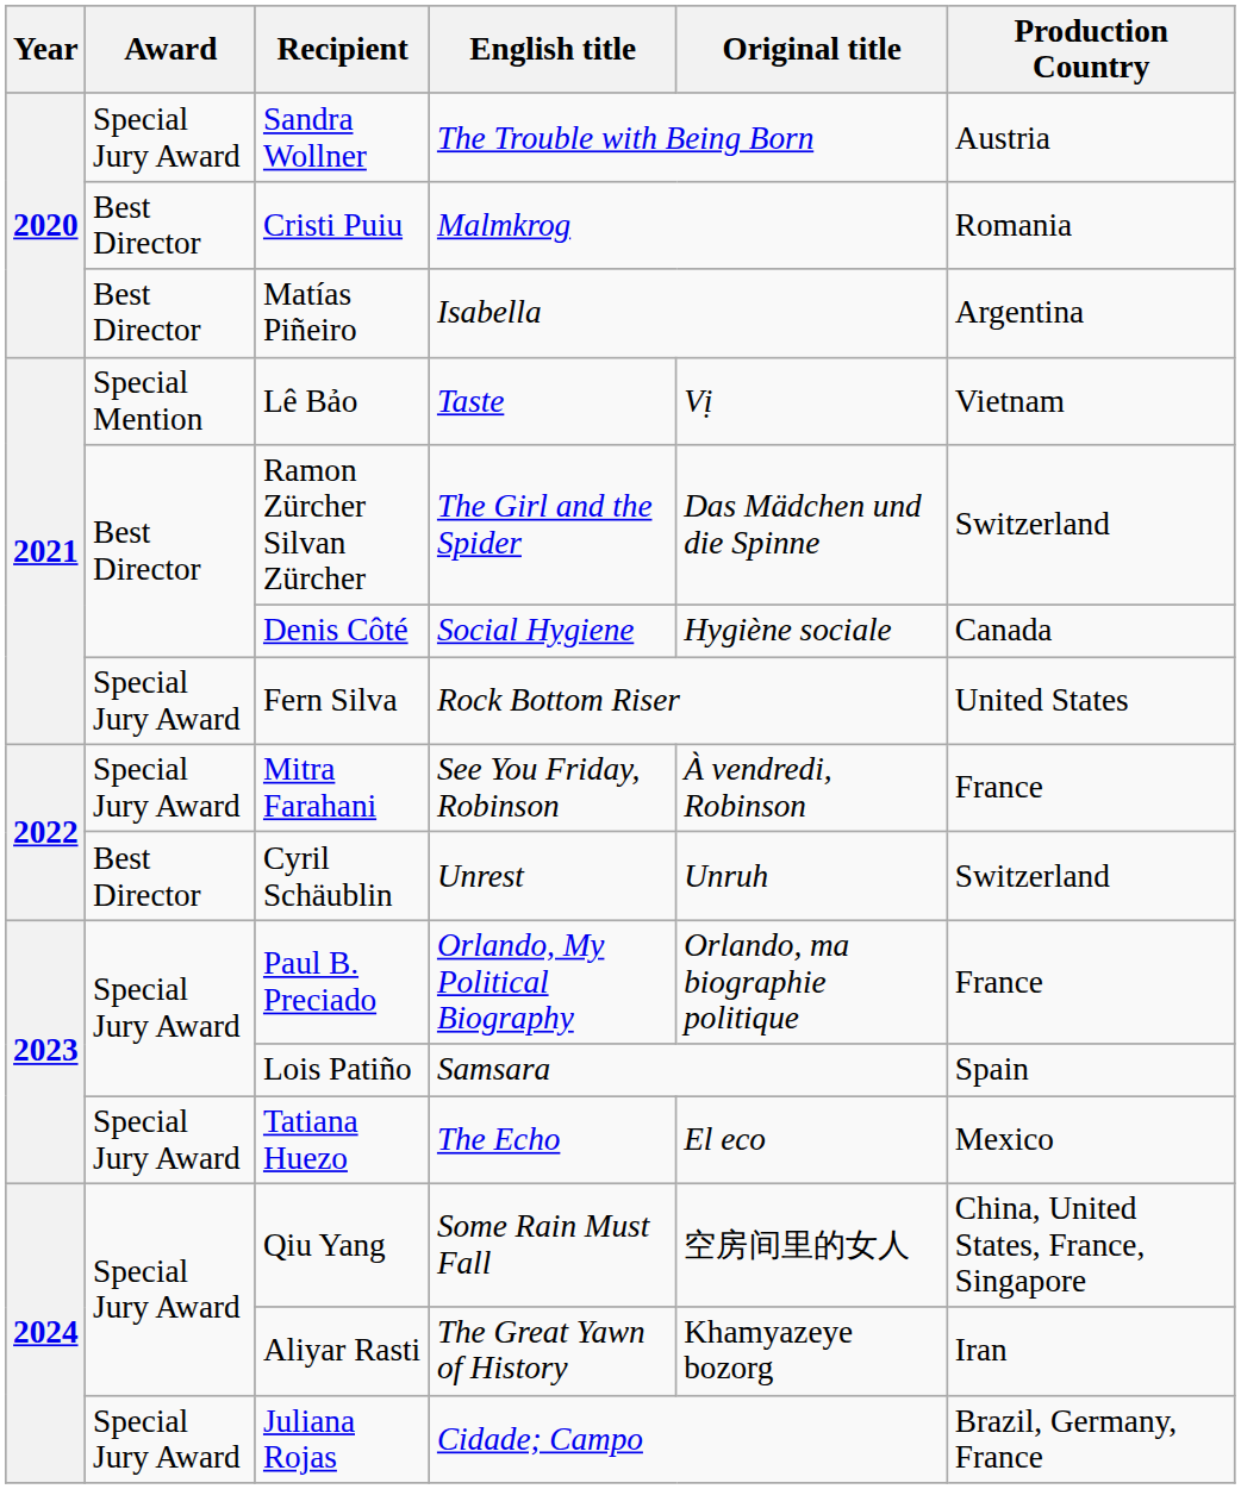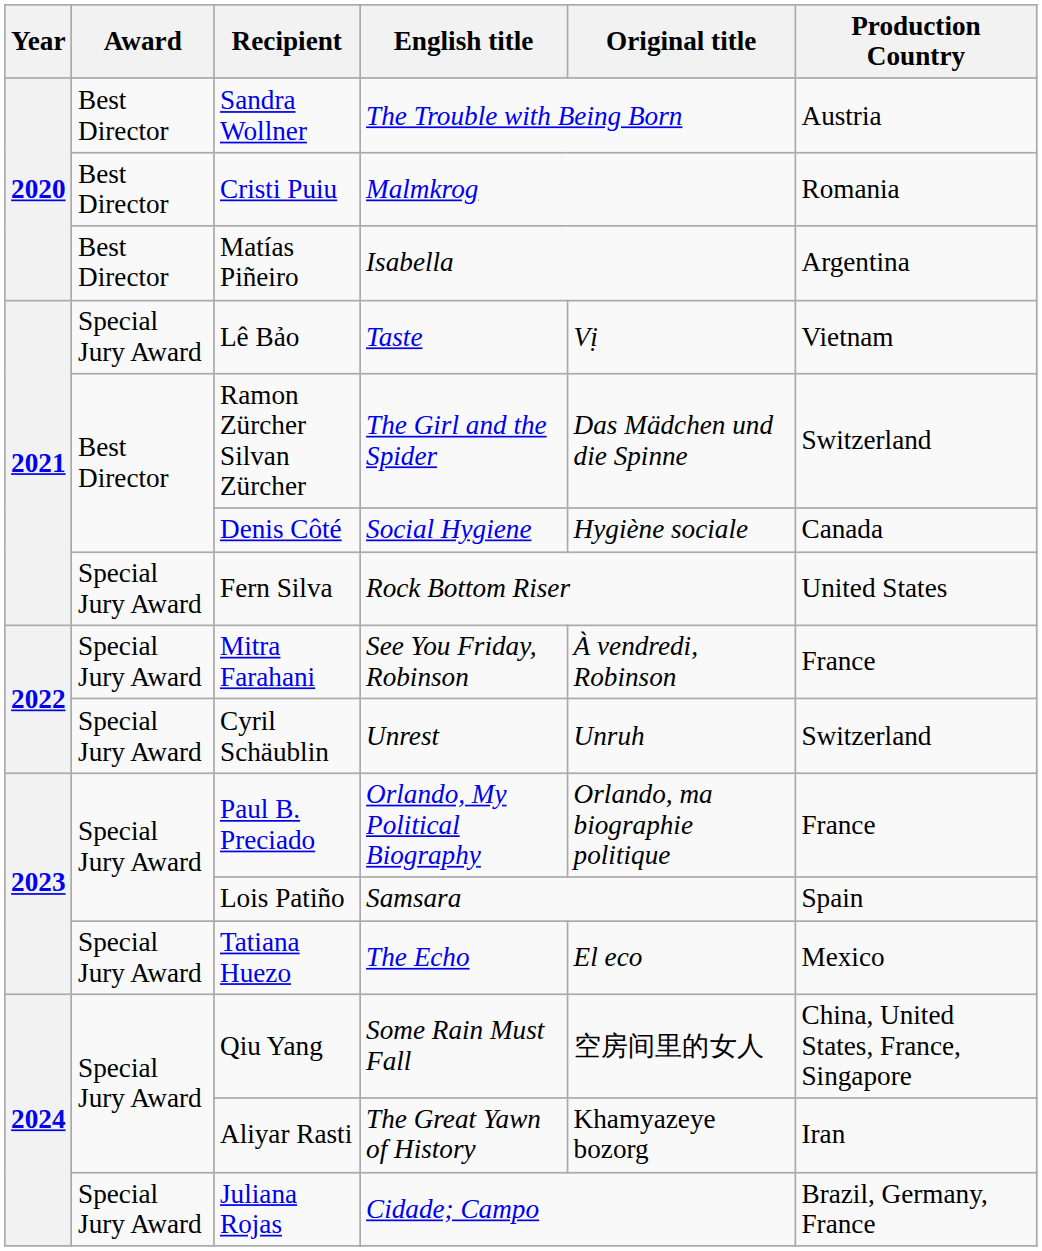Sandra Wollner | Award: Special Jury Award -> Best Director
Lê Bảo | Award: Special Mention -> Special Jury Award
Cyril Schäublin | Award: Best Director -> Special Jury Award
